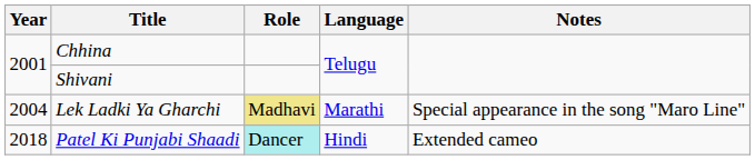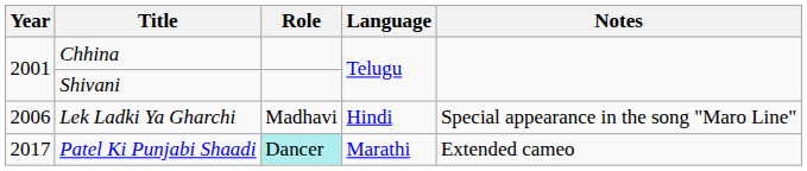Lek Ladki Ya Gharchi | Year: 2004 -> 2006
Lek Ladki Ya Gharchi | Role: khaki background -> no background
Lek Ladki Ya Gharchi | Language: Marathi -> Hindi
Patel Ki Punjabi Shaadi | Year: 2018 -> 2017
Patel Ki Punjabi Shaadi | Language: Hindi -> Marathi
